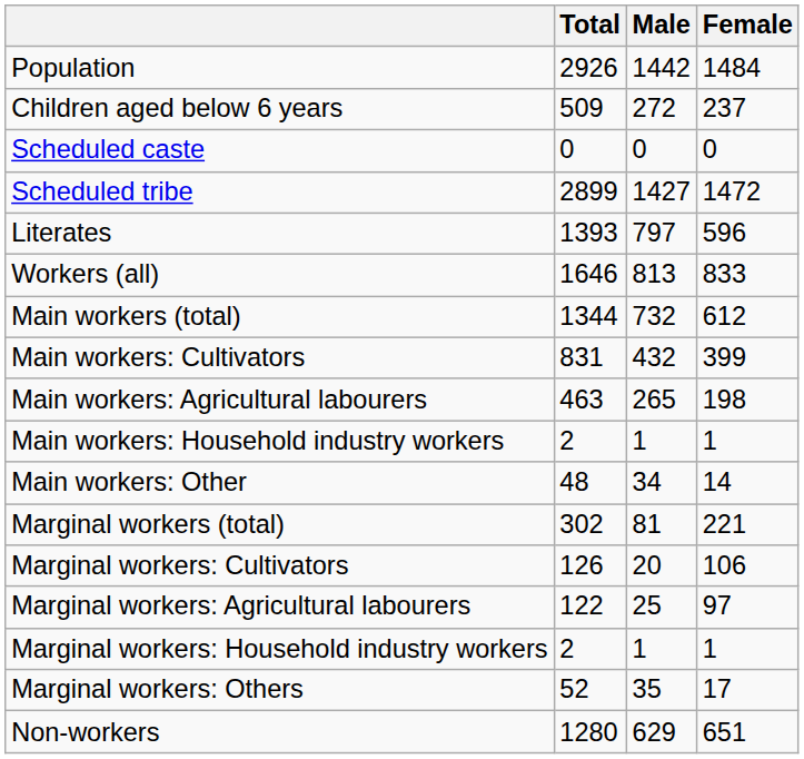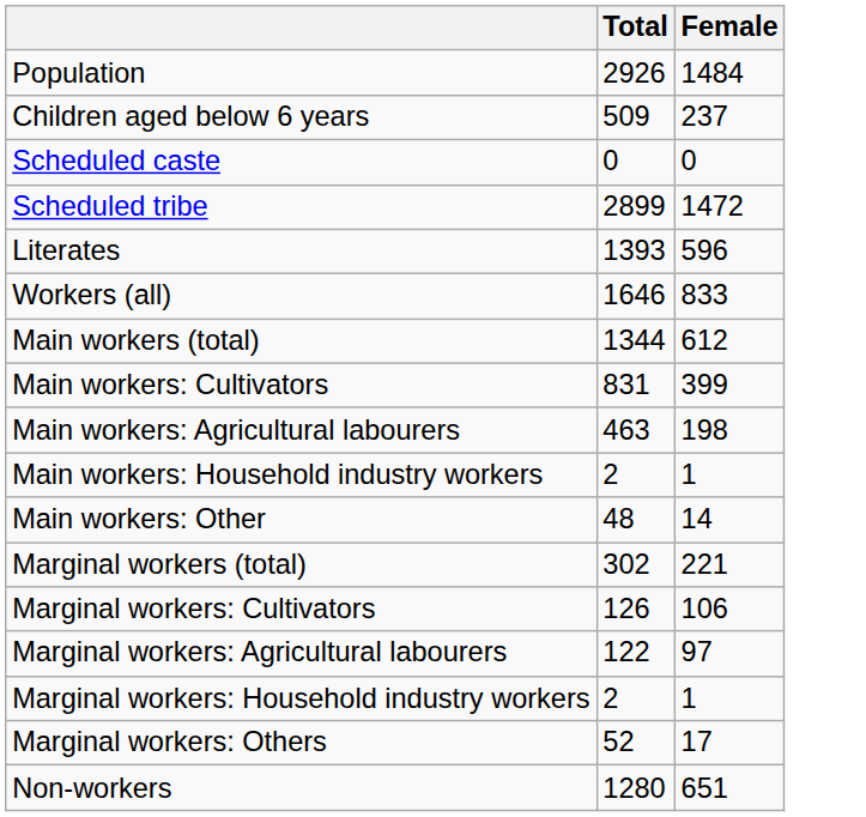- column: Male | 1442 | 272 | 0 | 1427 | 797 | 813 | 732 | 432 | 265 | 1 | 34 | 81 | 20 | 25 | 1 | 35 | 629
